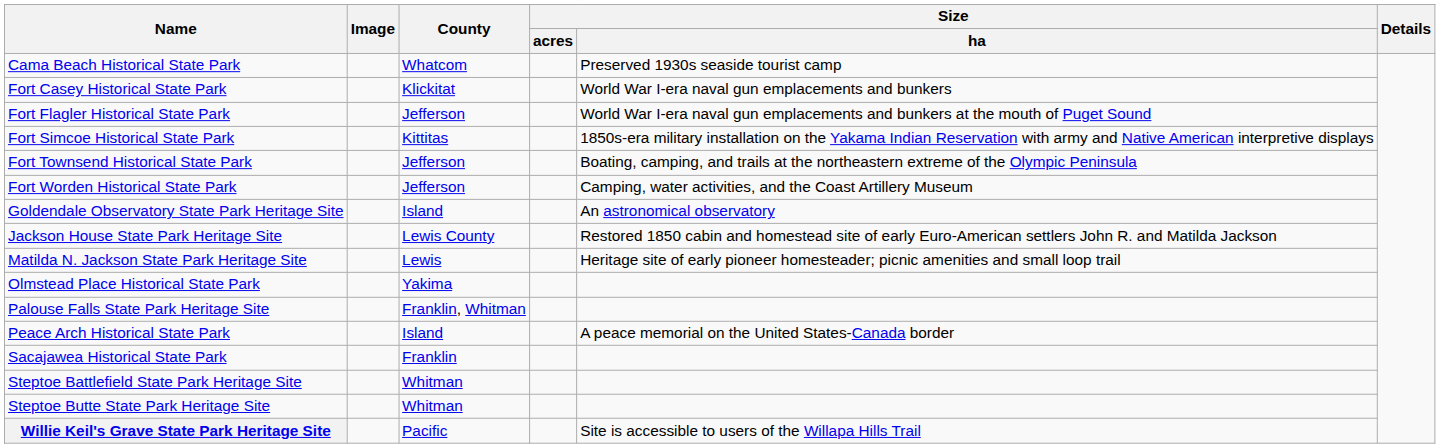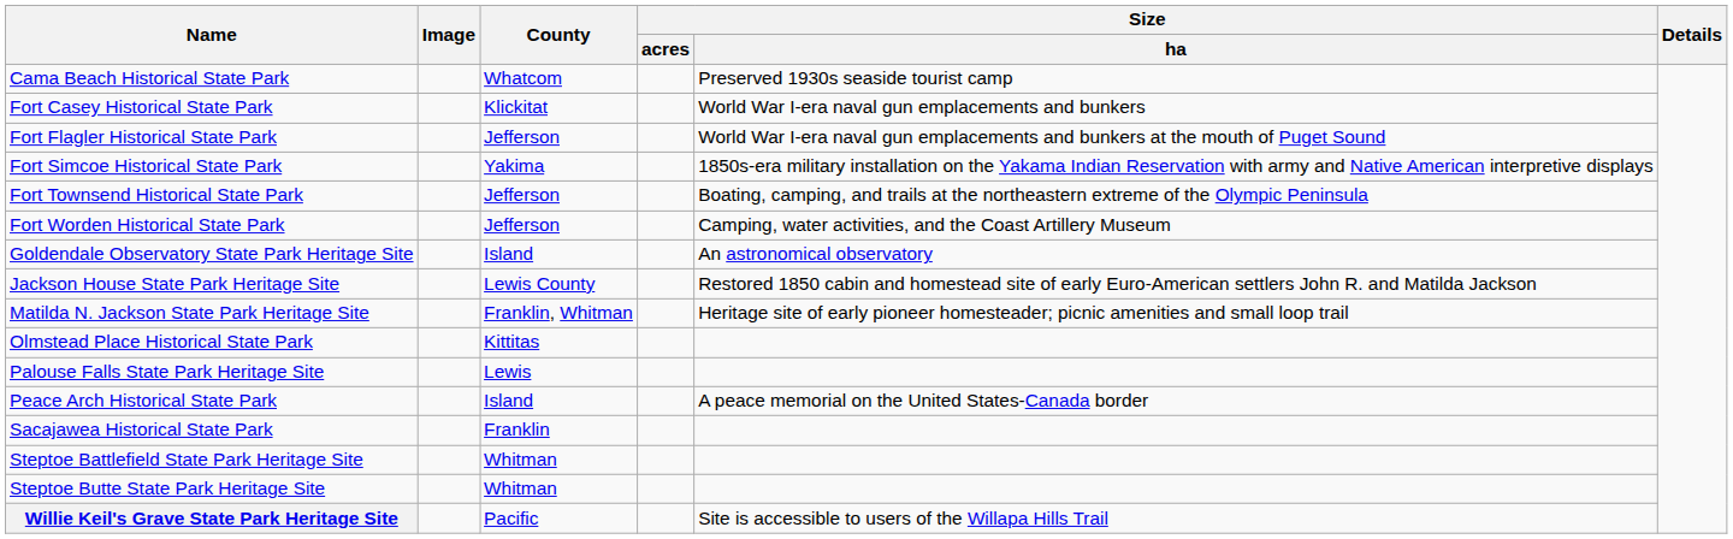Fort Simcoe Historical State Park | County: Kittitas -> Yakima
Matilda N. Jackson State Park Heritage Site | County: Lewis -> Franklin, Whitman
Olmstead Place Historical State Park | County: Yakima -> Kittitas
Palouse Falls State Park Heritage Site | County: Franklin, Whitman -> Lewis
